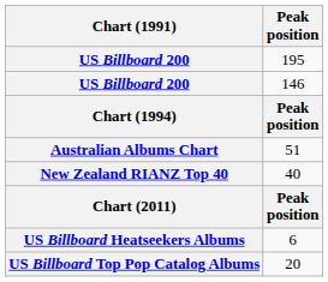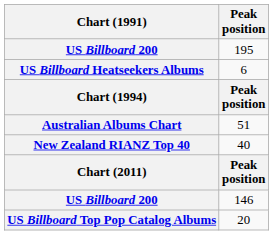rows swapped: 6 <-> 146
